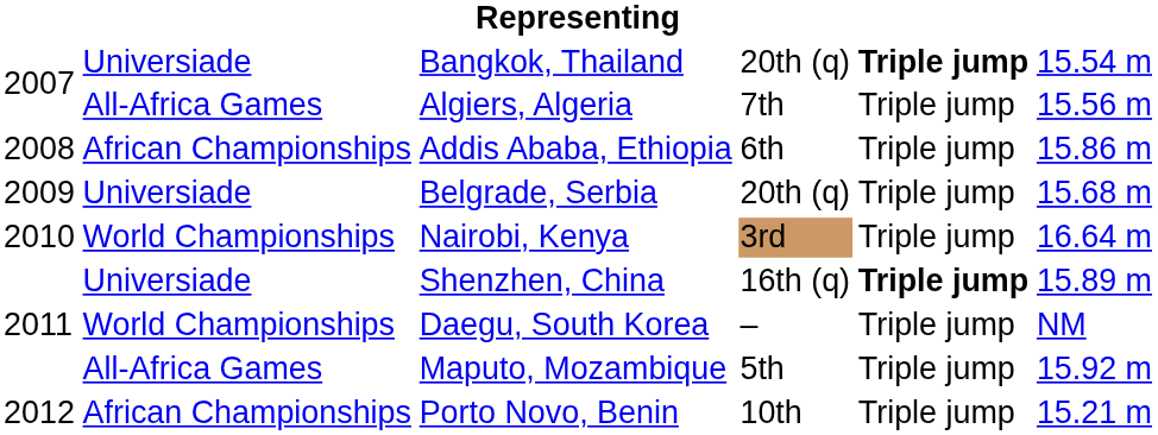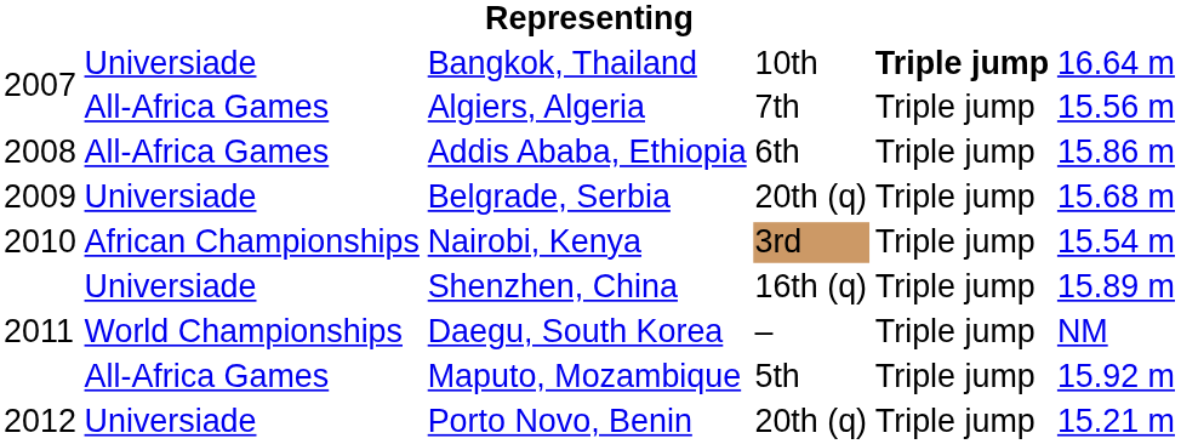Bangkok, Thailand | column 4: 20th (q) -> 10th
Bangkok, Thailand | column 6: 15.54 m -> 16.64 m
Addis Ababa, Ethiopia | column 2: African Championships -> All-Africa Games
Nairobi, Kenya | column 2: World Championships -> African Championships
Nairobi, Kenya | column 6: 16.64 m -> 15.54 m
Shenzhen, China | column 5: bold -> normal
Porto Novo, Benin | column 2: African Championships -> Universiade
Porto Novo, Benin | column 4: 10th -> 20th (q)
